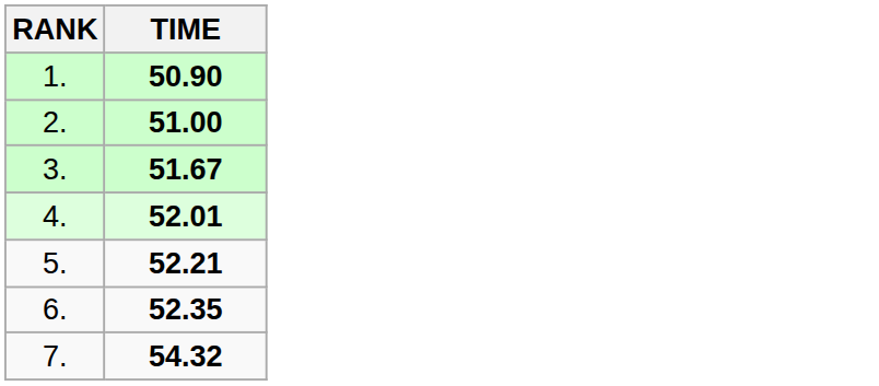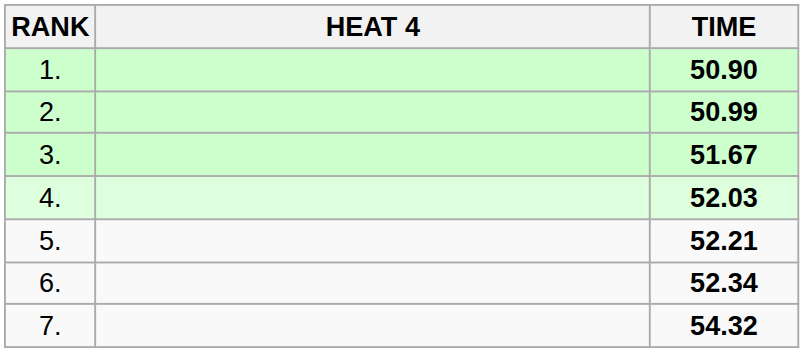+ column: HEAT 4
2. | TIME: 51.00 -> 50.99
4. | TIME: 52.01 -> 52.03
6. | TIME: 52.35 -> 52.34
